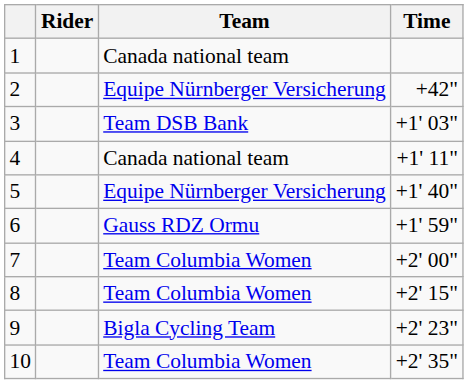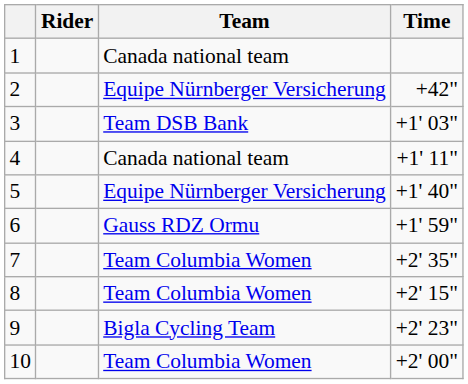7 | Time: +2' 00" -> +2' 35"
10 | Time: +2' 35" -> +2' 00"
